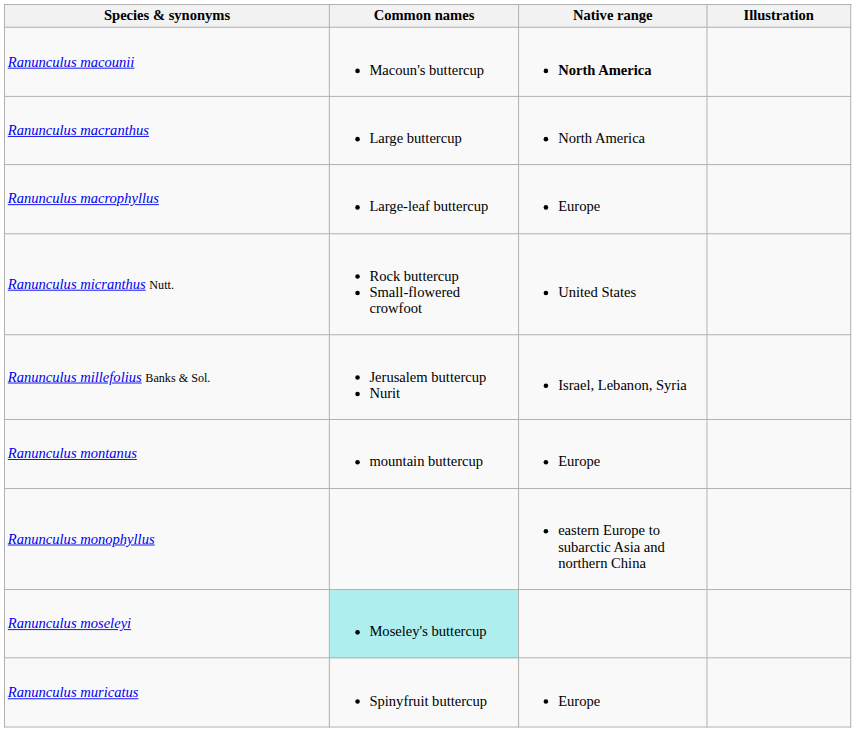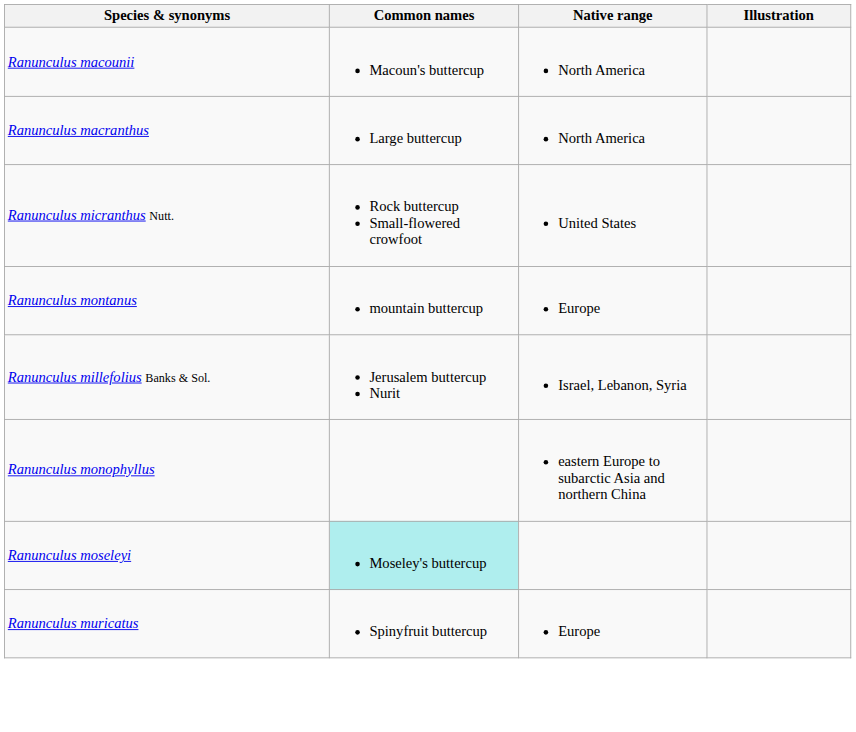Ranunculus macounii | Native range: bold -> normal
- row: Ranunculus macrophyllus | Large-leaf buttercup | Europe
rows swapped: Ranunculus millefolius Banks & Sol. <-> Ranunculus montanus
